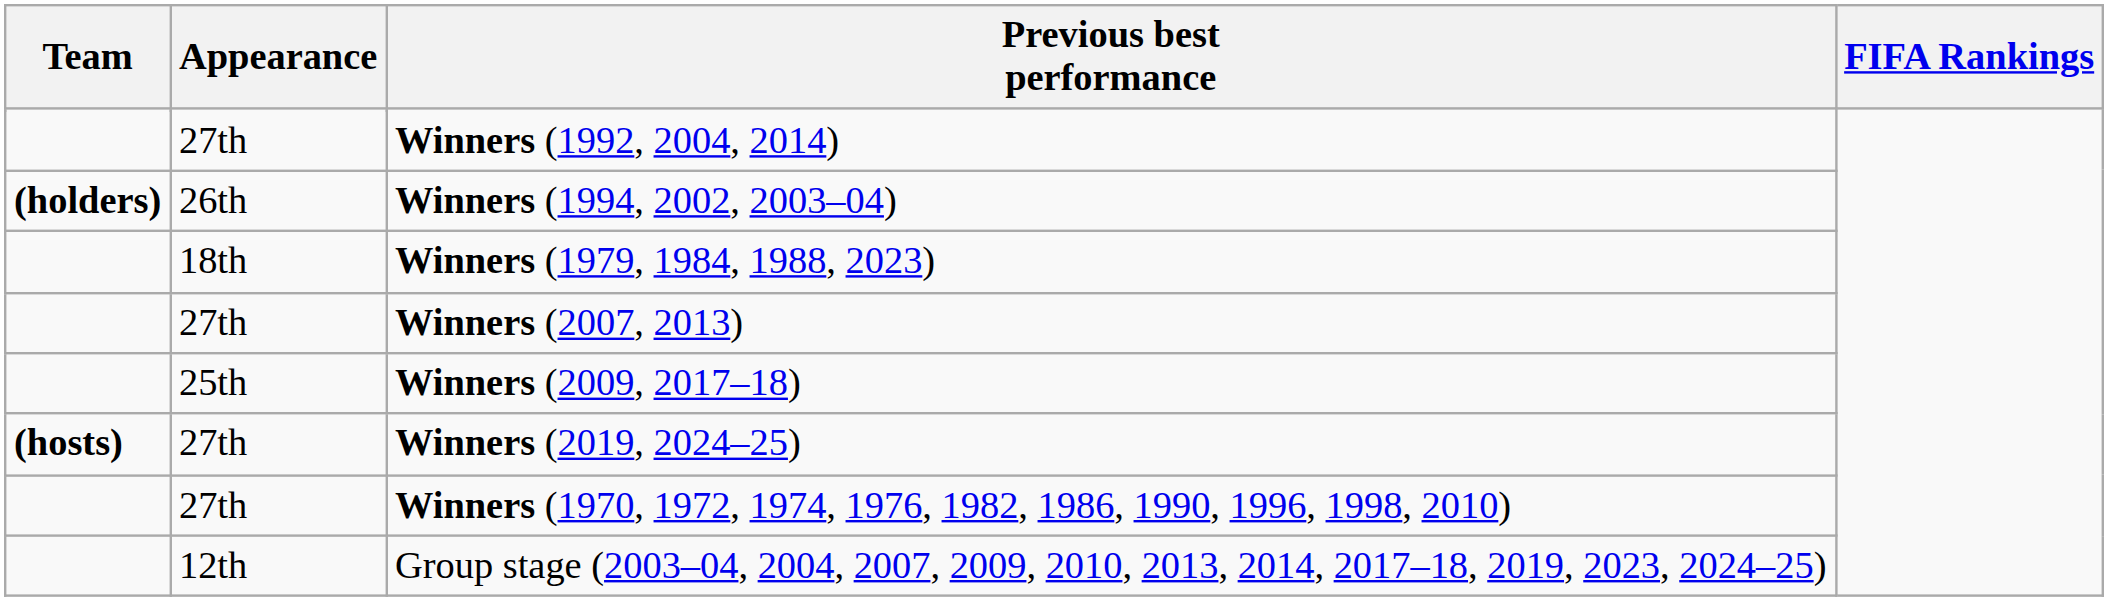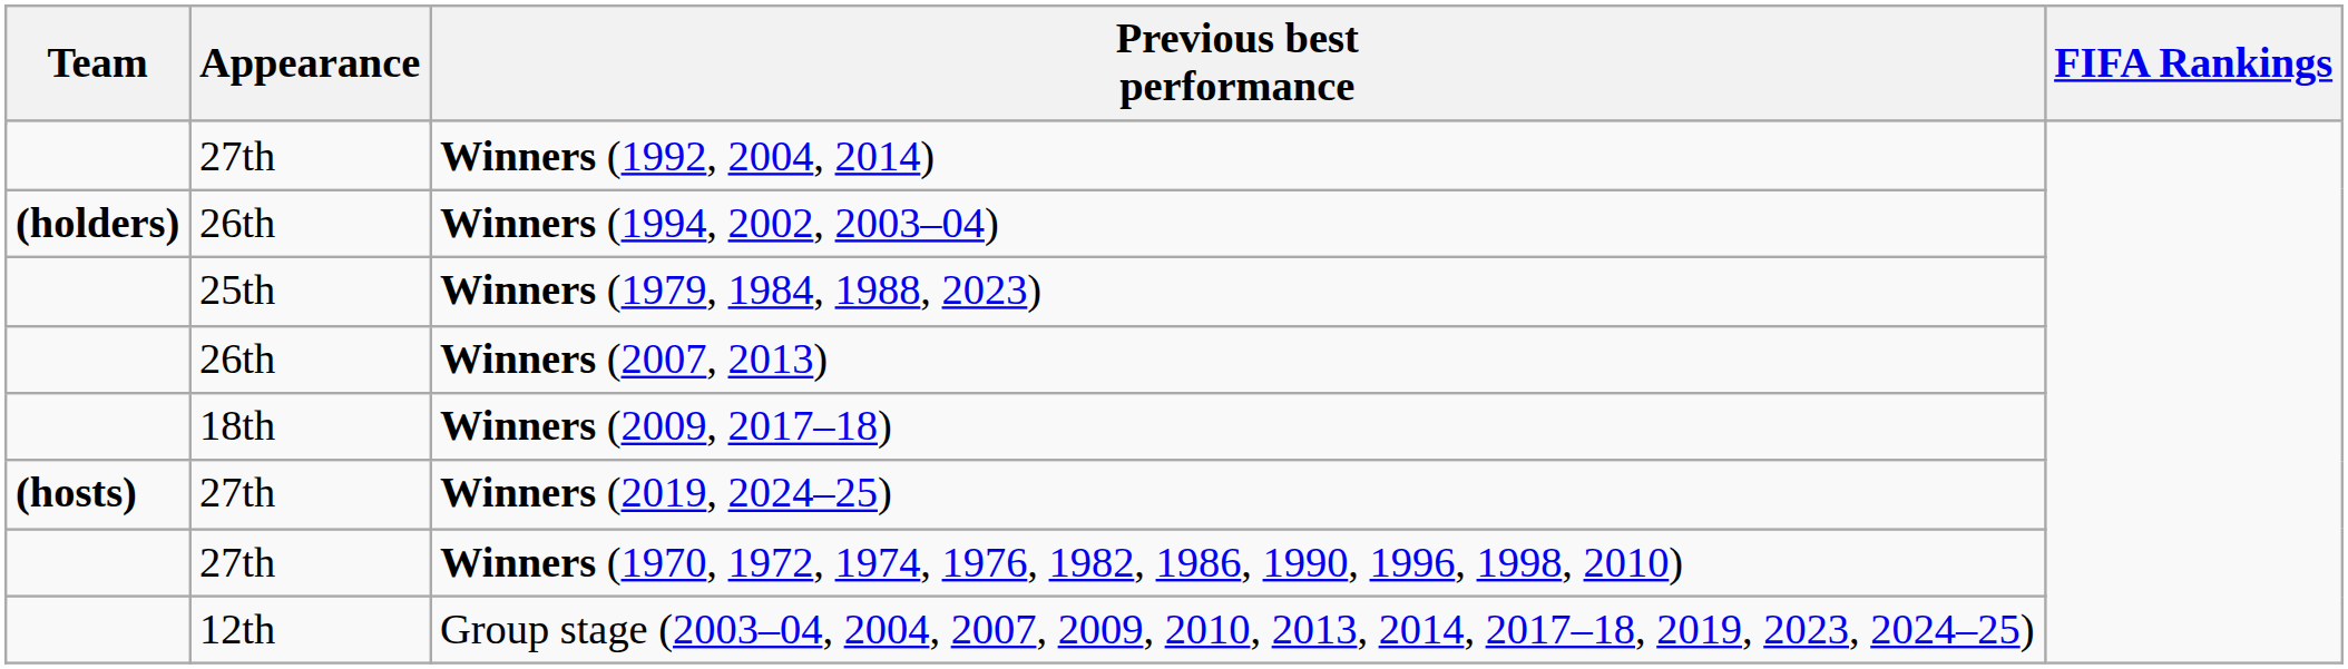Winners (1979, 1984, 1988, 2023) | Appearance: 18th -> 25th
Winners (2007, 2013) | Appearance: 27th -> 26th
Winners (2009, 2017–18) | Appearance: 25th -> 18th
